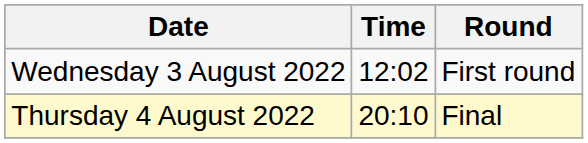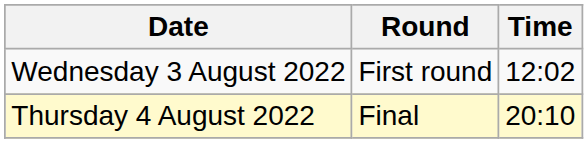columns swapped: Time <-> Round
